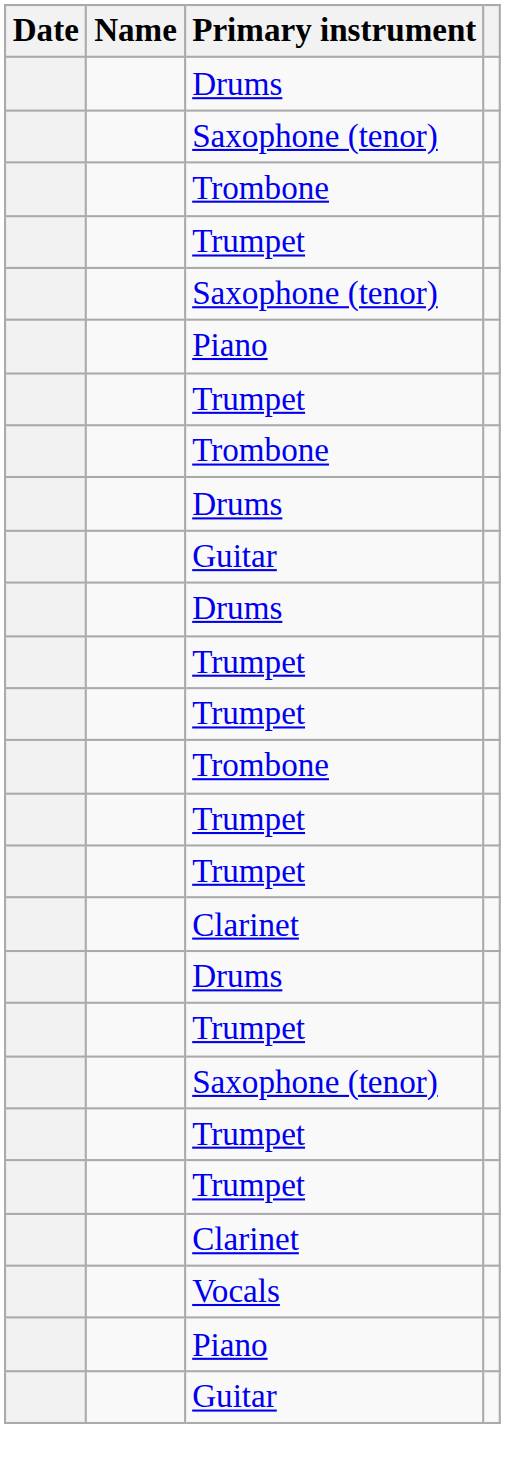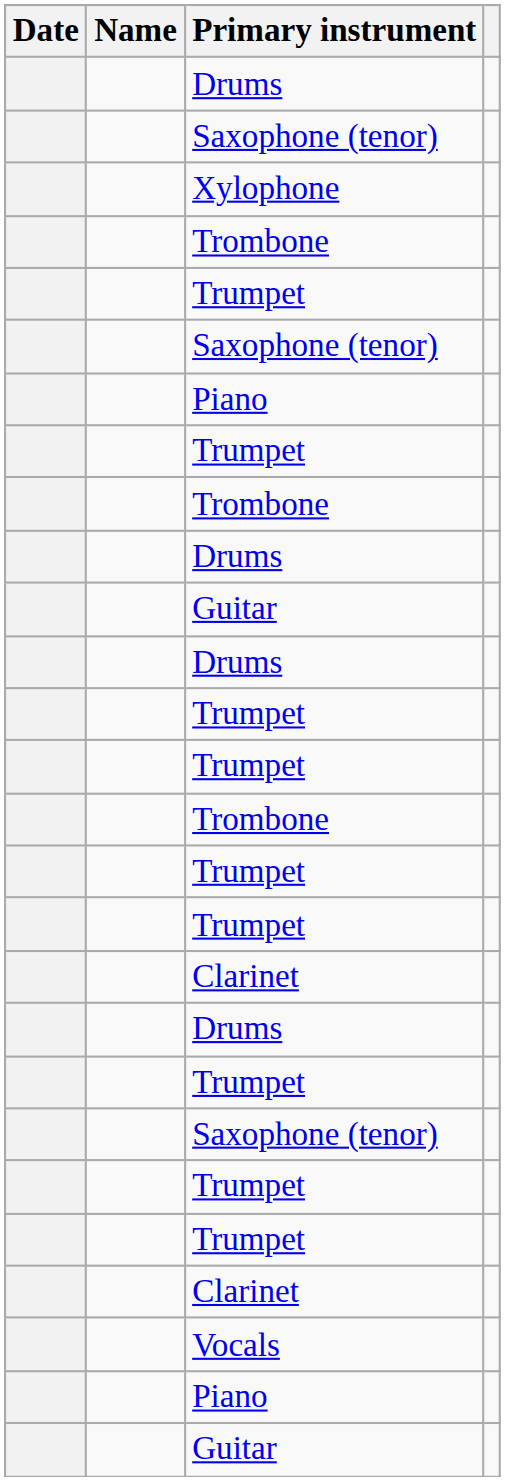+ row: Xylophone
